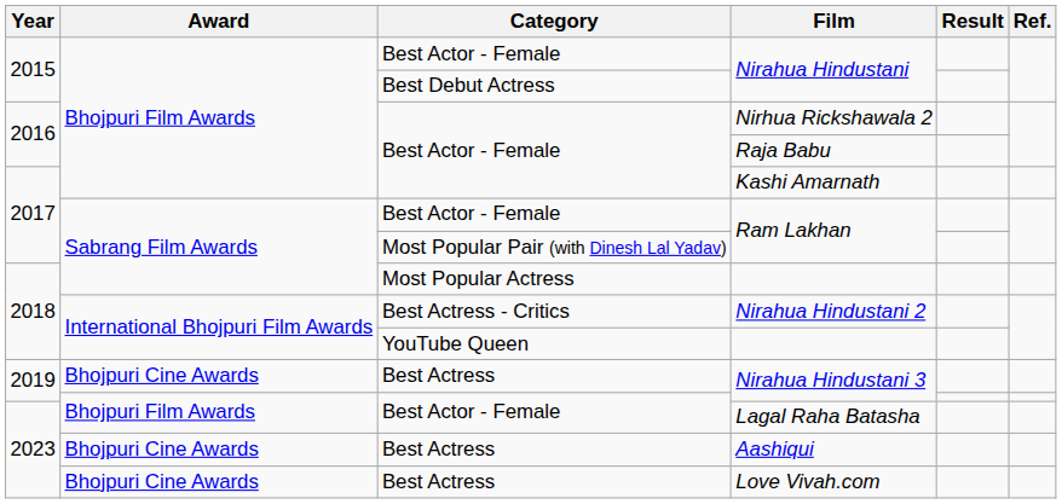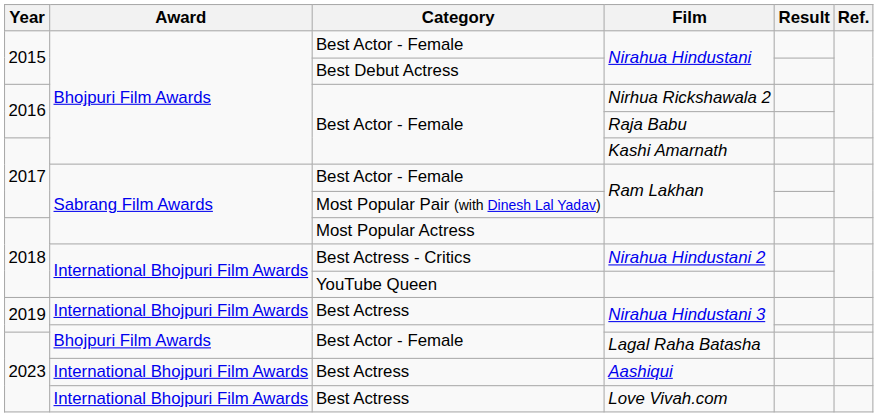Best Actress / Nirahua Hindustani 3 | Award: Bhojpuri Cine Awards -> International Bhojpuri Film Awards
Aashiqui | Award: Bhojpuri Cine Awards -> International Bhojpuri Film Awards
Love Vivah.com | Award: Bhojpuri Cine Awards -> International Bhojpuri Film Awards
